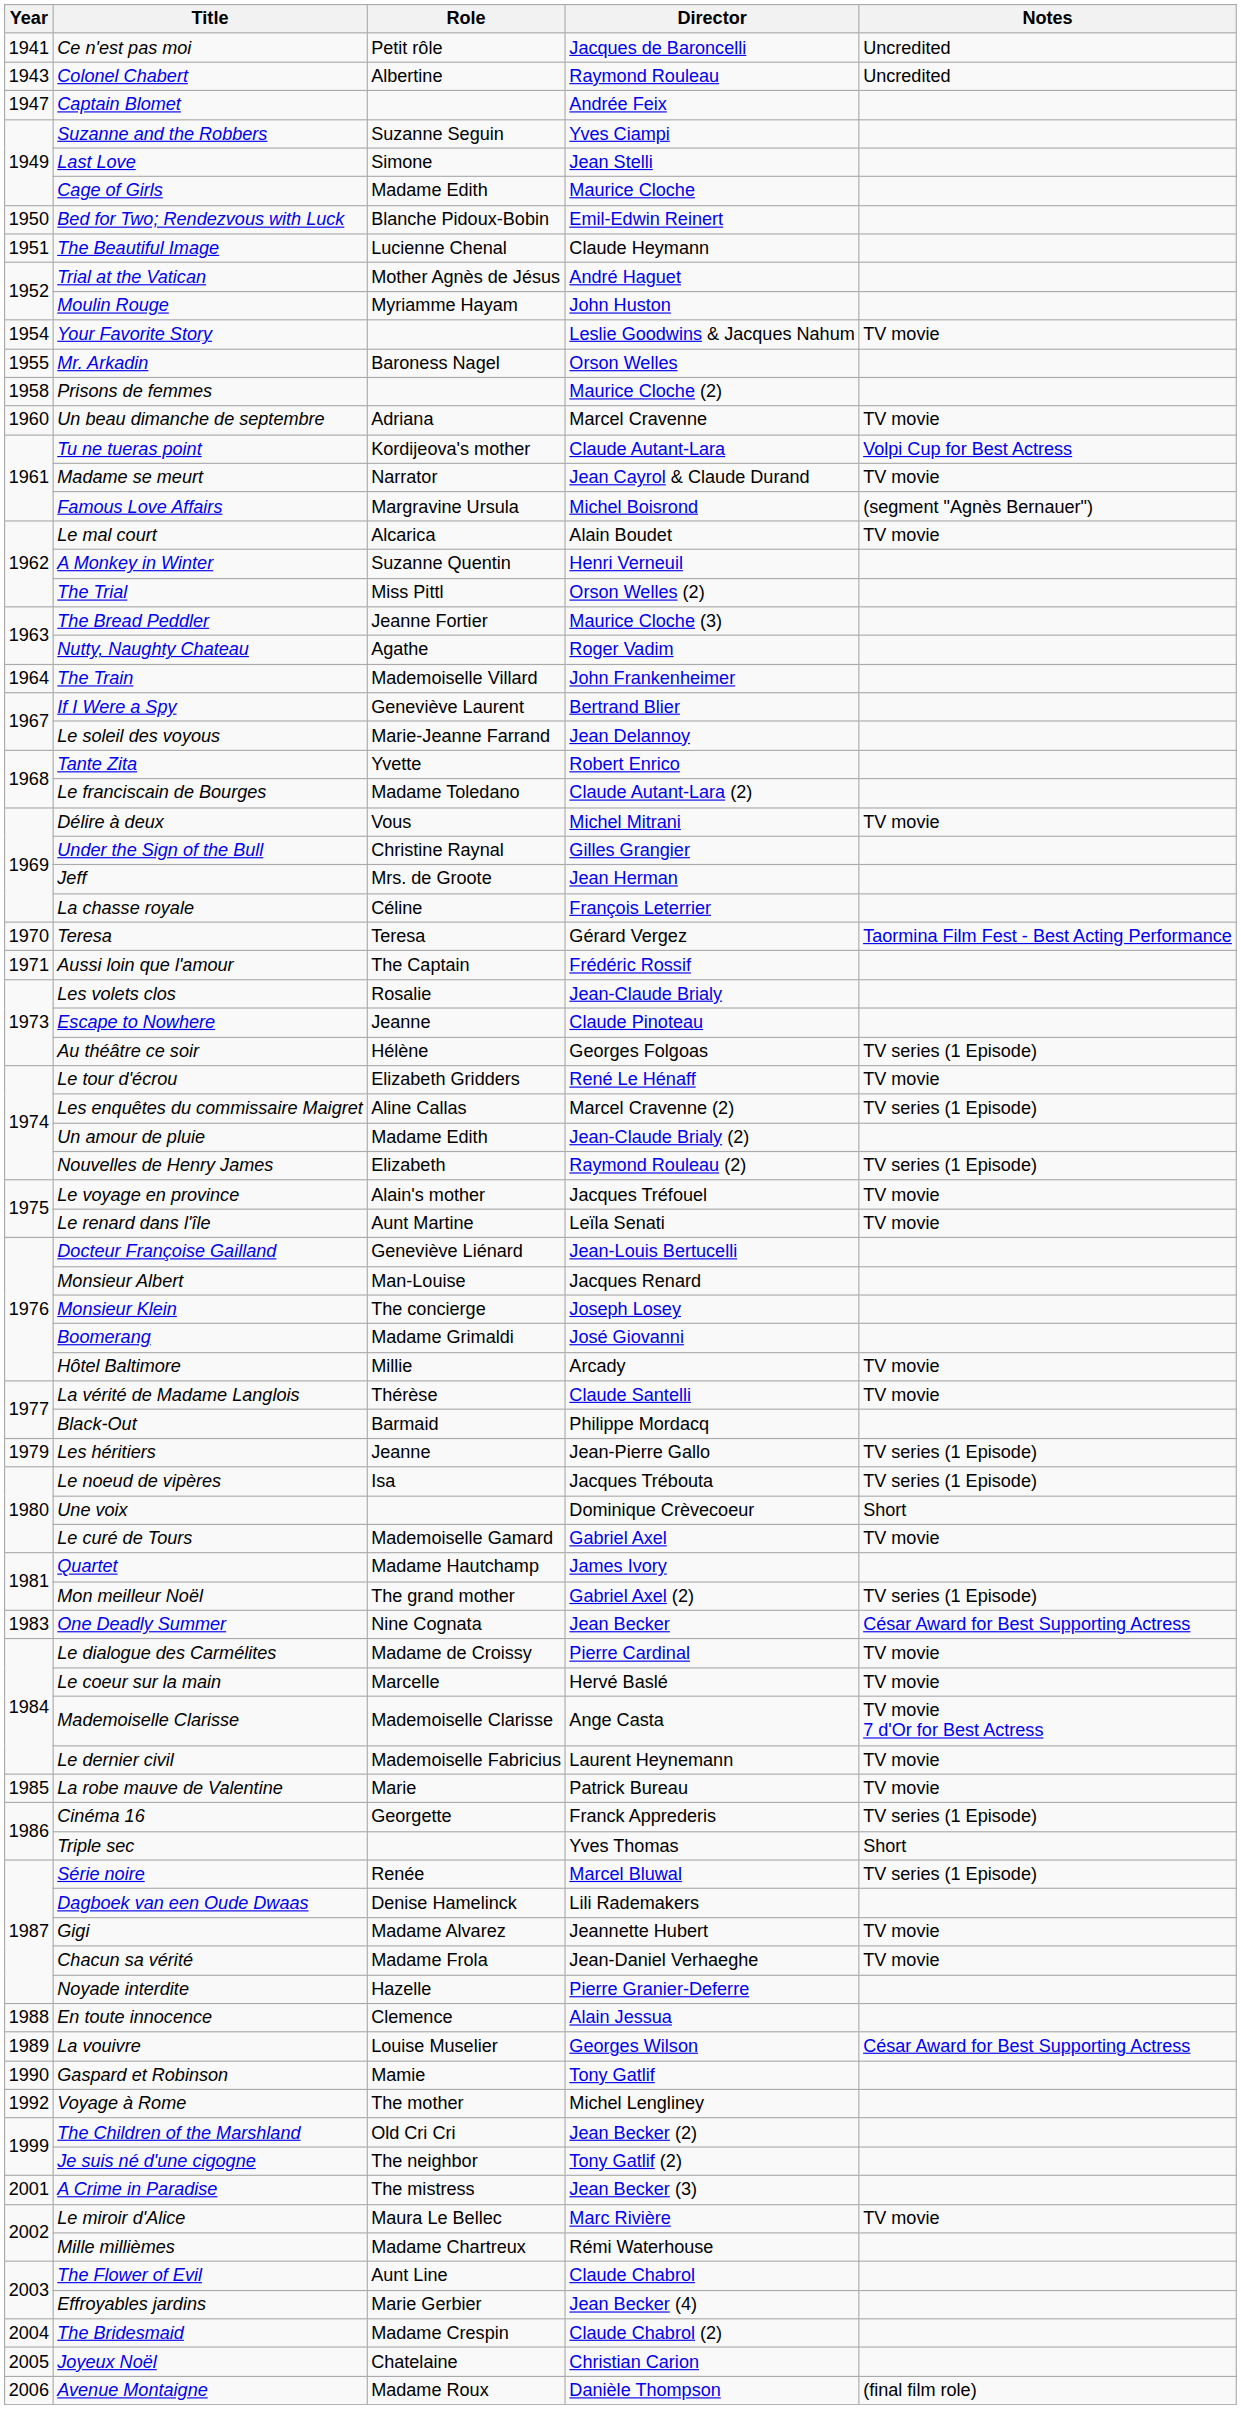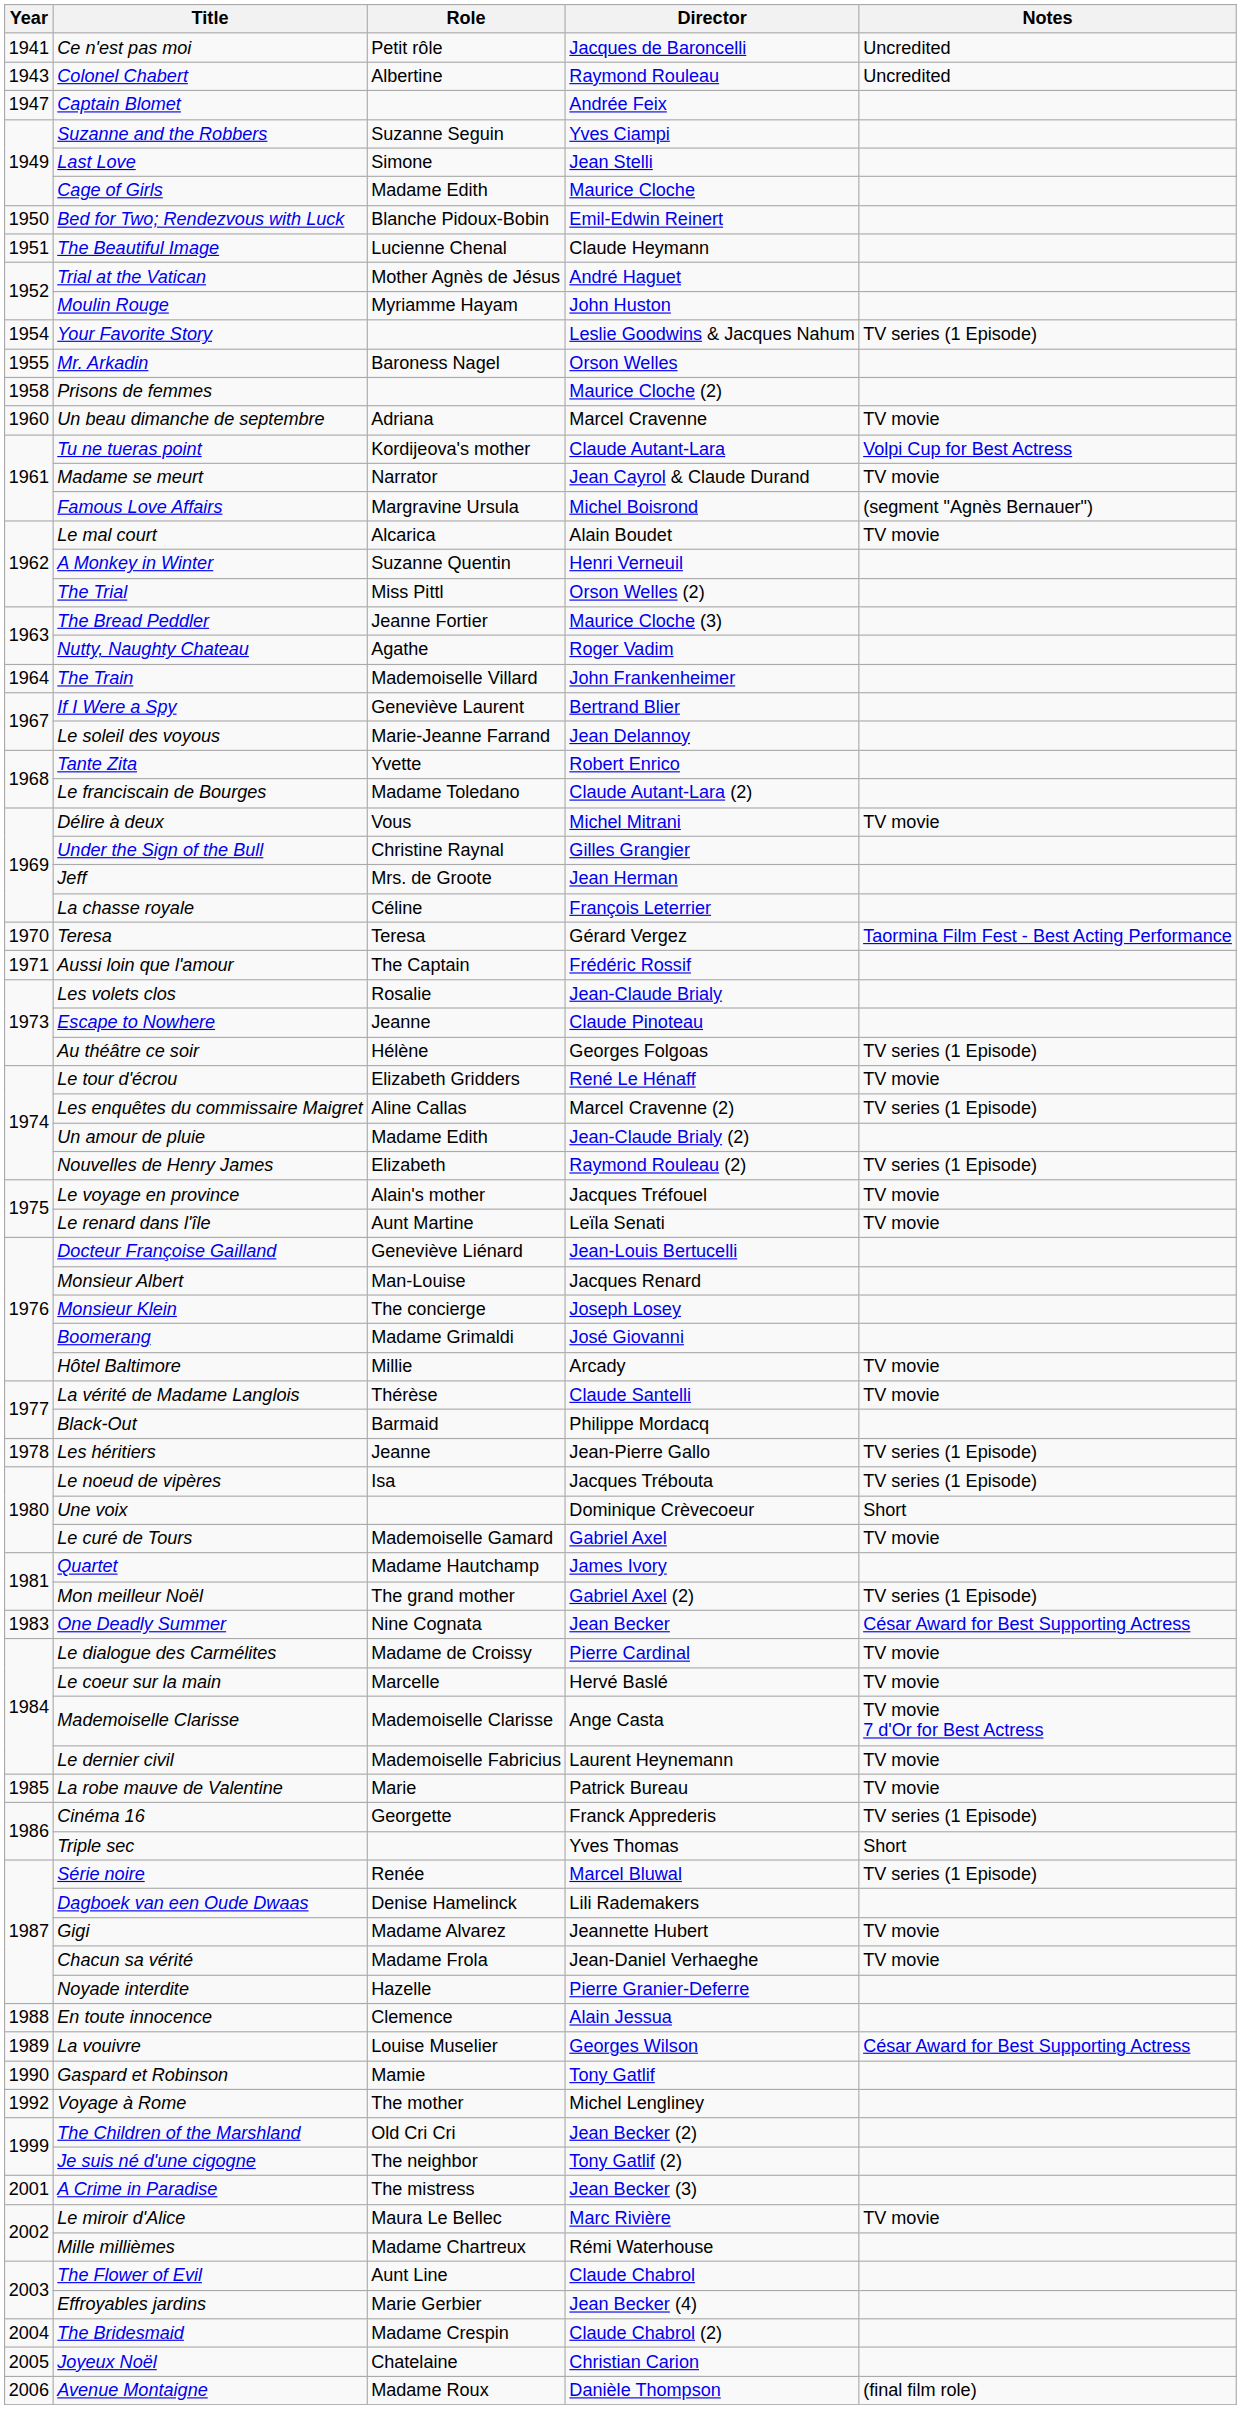Your Favorite Story | Notes: TV movie -> TV series (1 Episode)
Les héritiers | Year: 1979 -> 1978
